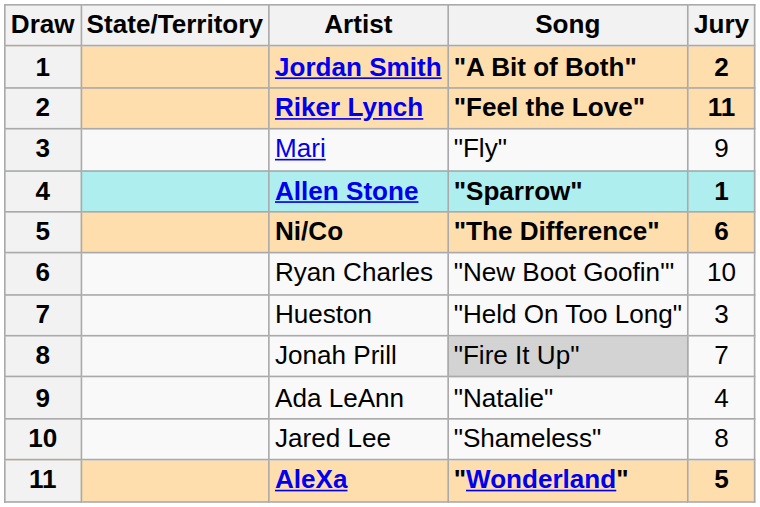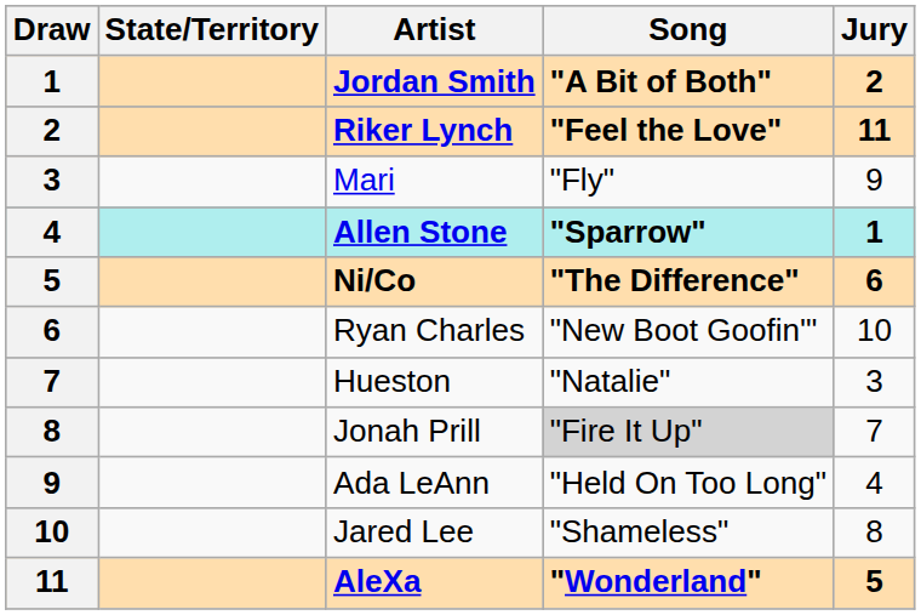Hueston | Song: "Held On Too Long" -> "Natalie"
Ada LeAnn | Song: "Natalie" -> "Held On Too Long"
